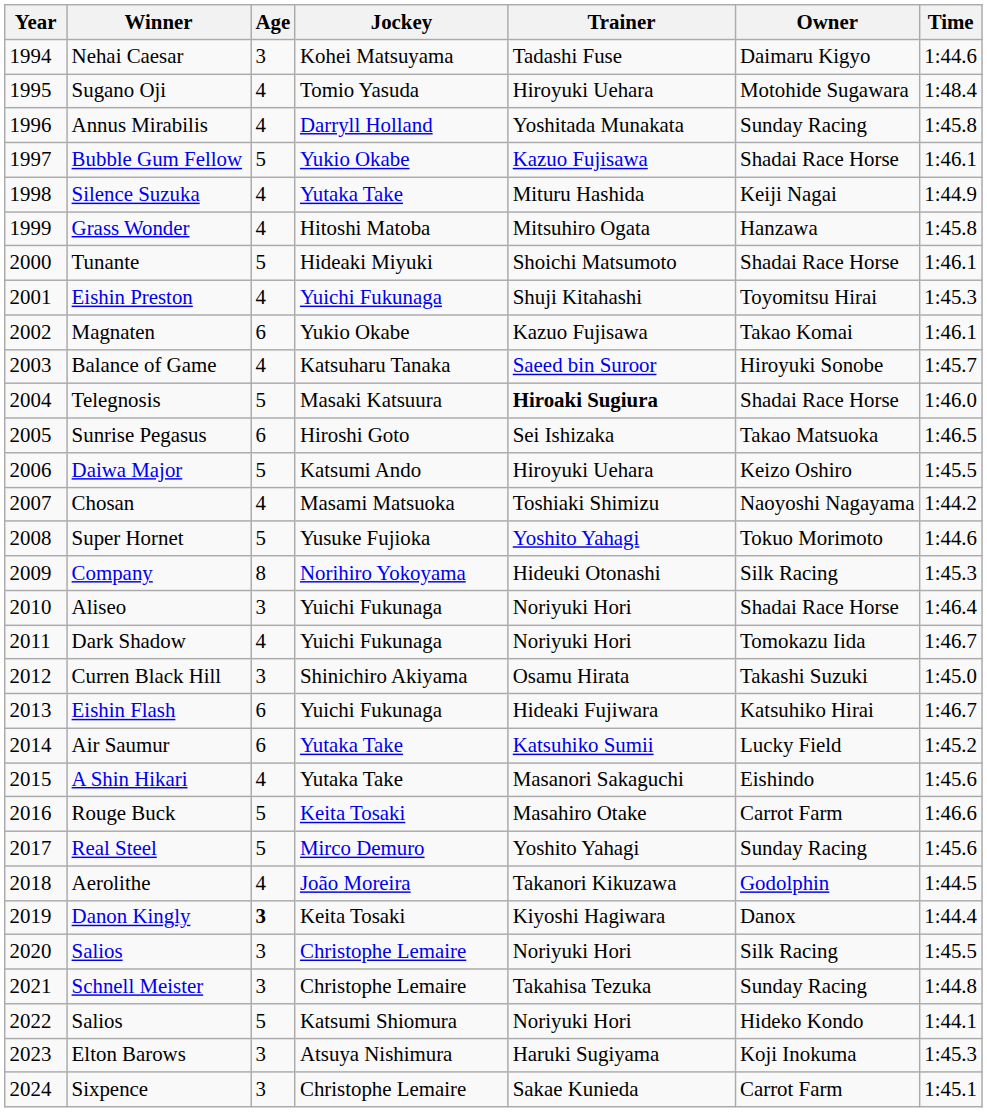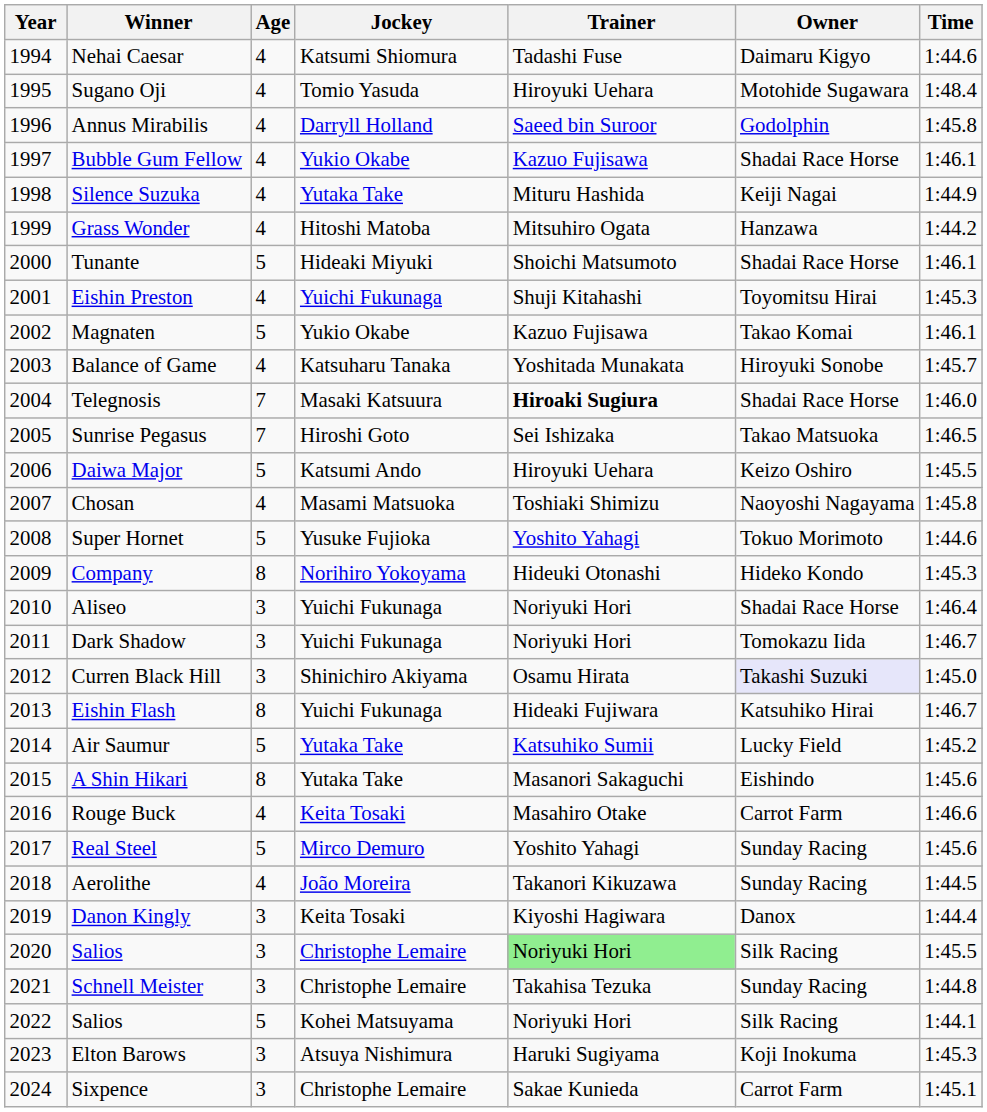Nehai Caesar | Age: 3 -> 4
Nehai Caesar | Jockey: Kohei Matsuyama -> Katsumi Shiomura
Annus Mirabilis | Trainer: Yoshitada Munakata -> Saeed bin Suroor
Annus Mirabilis | Owner: Sunday Racing -> Godolphin
Bubble Gum Fellow | Age: 5 -> 4
Grass Wonder | Time: 1:45.8 -> 1:44.2
Magnaten | Age: 6 -> 5
Balance of Game | Trainer: Saeed bin Suroor -> Yoshitada Munakata
Telegnosis | Age: 5 -> 7
Sunrise Pegasus | Age: 6 -> 7
Chosan | Time: 1:44.2 -> 1:45.8
Company | Owner: Silk Racing -> Hideko Kondo
Dark Shadow | Age: 4 -> 3
Curren Black Hill | Owner: no background -> lavender background
Eishin Flash | Age: 6 -> 8
Air Saumur | Age: 6 -> 5
A Shin Hikari | Age: 4 -> 8
Rouge Buck | Age: 5 -> 4
Aerolithe | Owner: Godolphin -> Sunday Racing
Danon Kingly | Age: bold -> normal
2020 / Salios | Trainer: no background -> lightgreen background
2022 / Salios | Jockey: Katsumi Shiomura -> Kohei Matsuyama
2022 / Salios | Owner: Hideko Kondo -> Silk Racing
